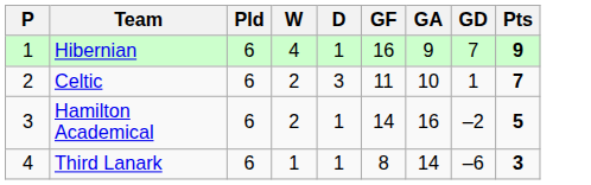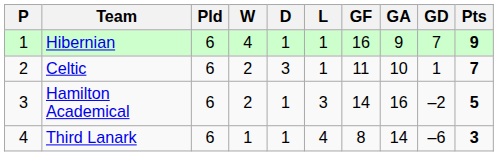+ column: L | 1 | 1 | 3 | 4
